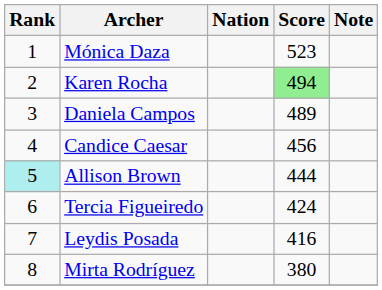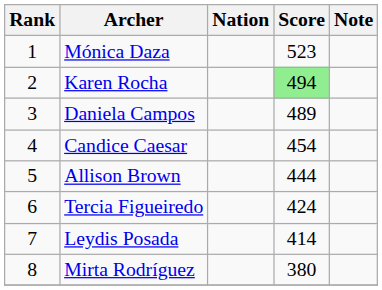Candice Caesar | Score: 456 -> 454
Allison Brown | Rank: paleturquoise background -> no background
Leydis Posada | Score: 416 -> 414
